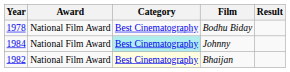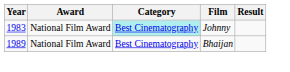- row: 1978 | National Film Award | Best Cinematography | Bodhu Biday
Johnny | Year: 1984 -> 1983
Bhaijan | Year: 1982 -> 1989
Bhaijan | Category: lightyellow background -> no background
